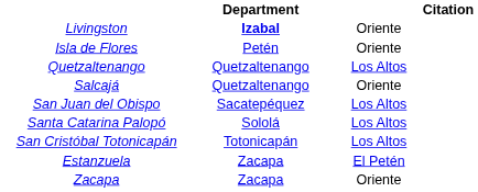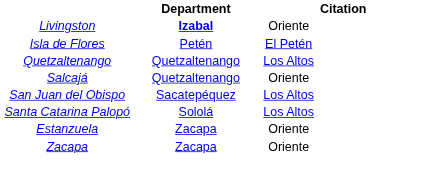Isla de Flores | column 4: Oriente -> El Petén
- row: San Cristóbal Totonicapán | Totonicapán | Los Altos
Estanzuela | column 4: El Petén -> Oriente
